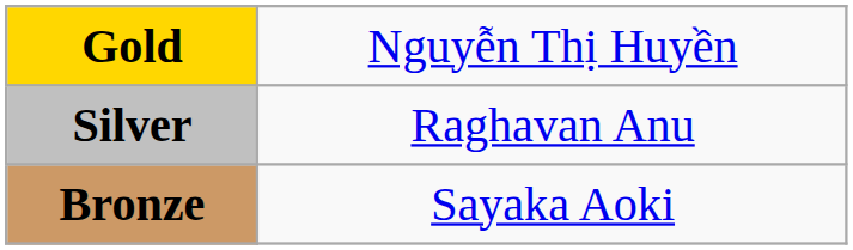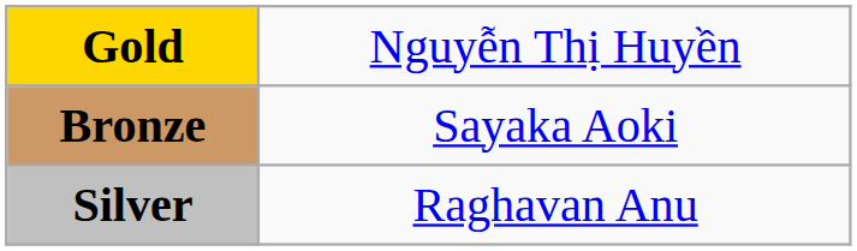rows swapped: Silver <-> Bronze
